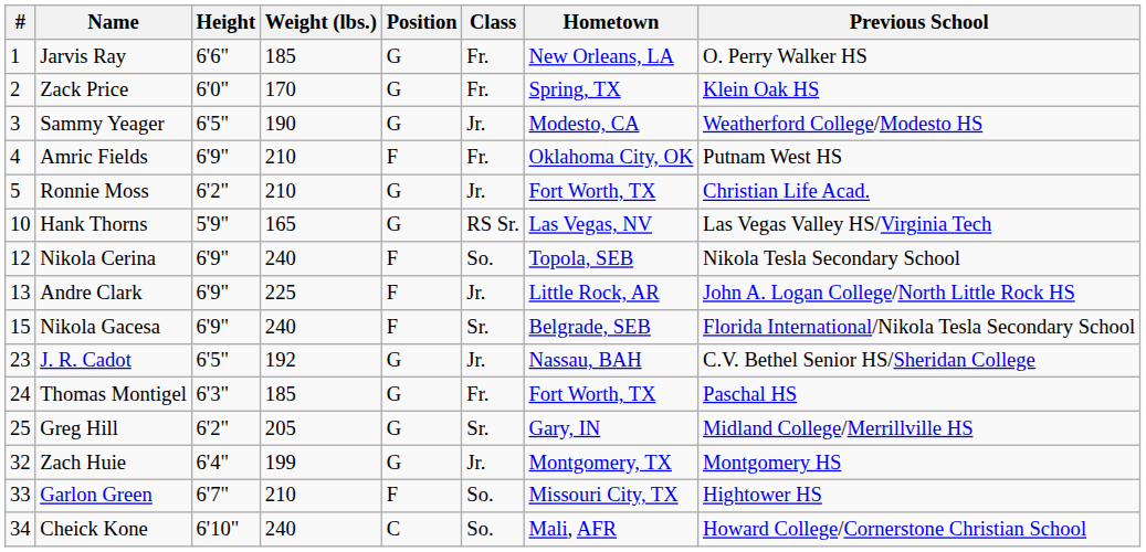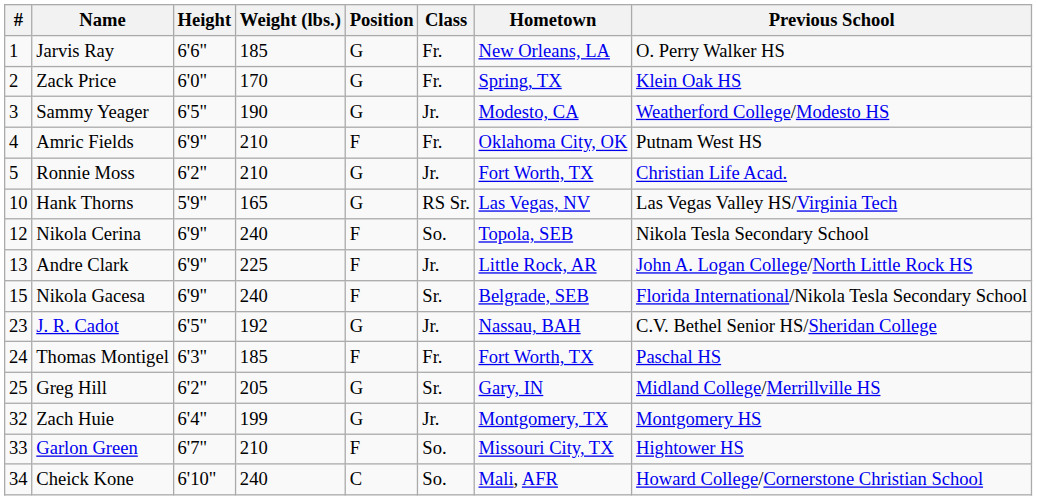Thomas Montigel | Position: G -> F
